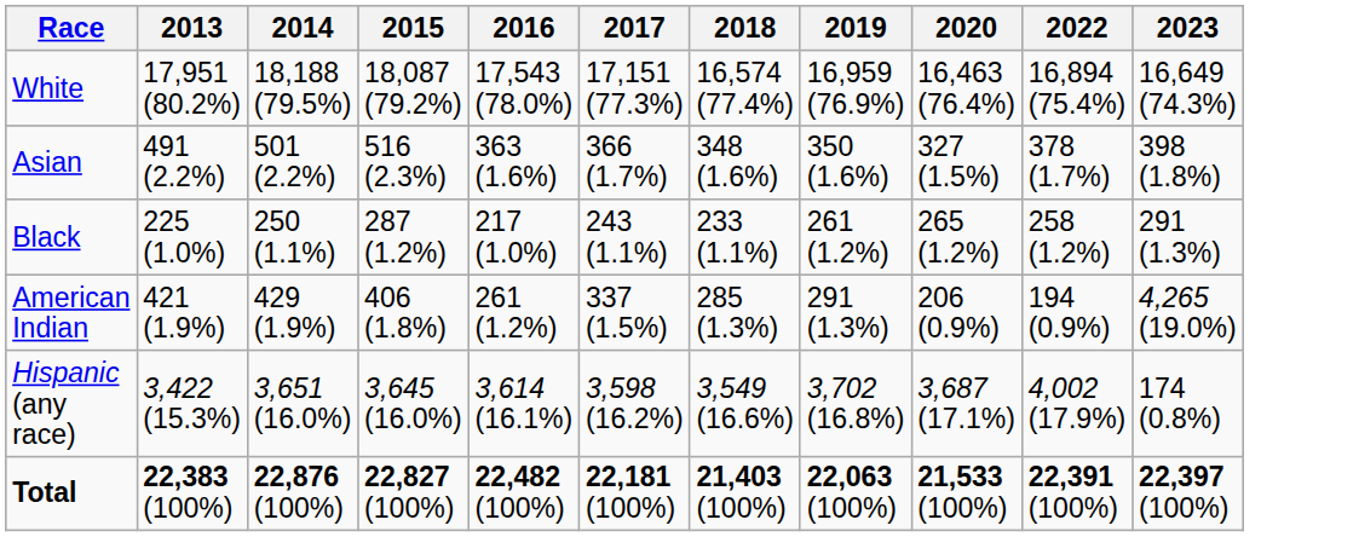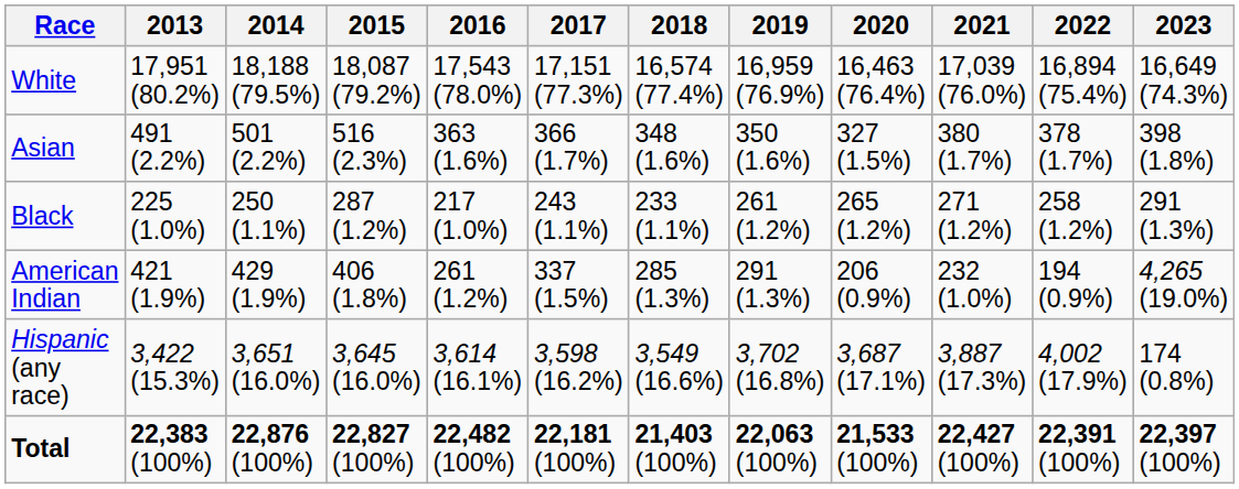+ column: 2021 | 17,039 (76.0%) | 380 (1.7%) | 271 (1.2%) | 232 (1.0%) | 3,887 (17.3%) | 22,427 (100%)
